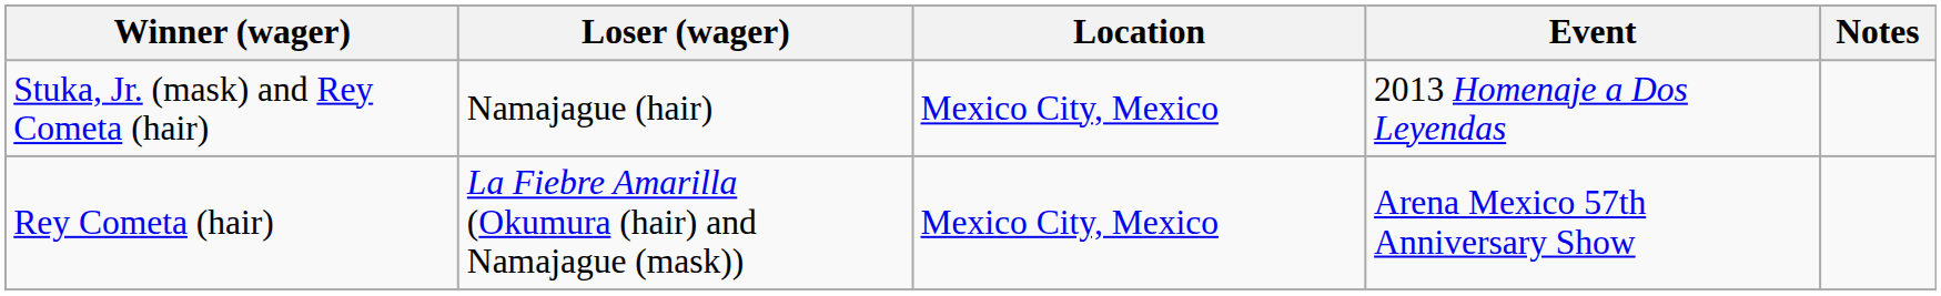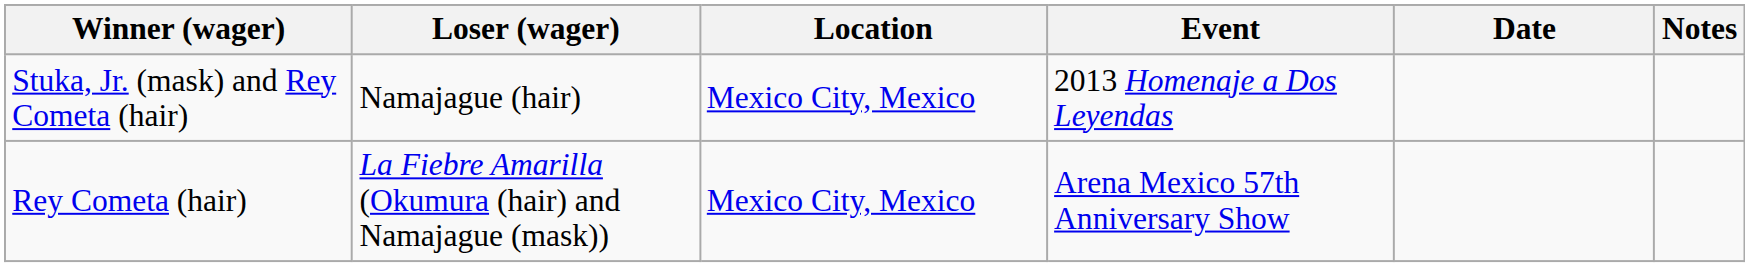+ column: Date
